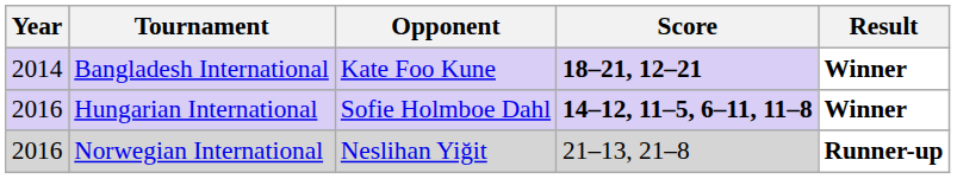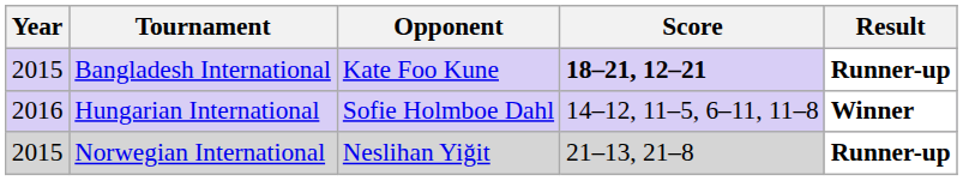Bangladesh International | Year: 2014 -> 2015
Bangladesh International | Result: Winner -> Runner-up
Hungarian International | Score: bold -> normal
Norwegian International | Year: 2016 -> 2015
